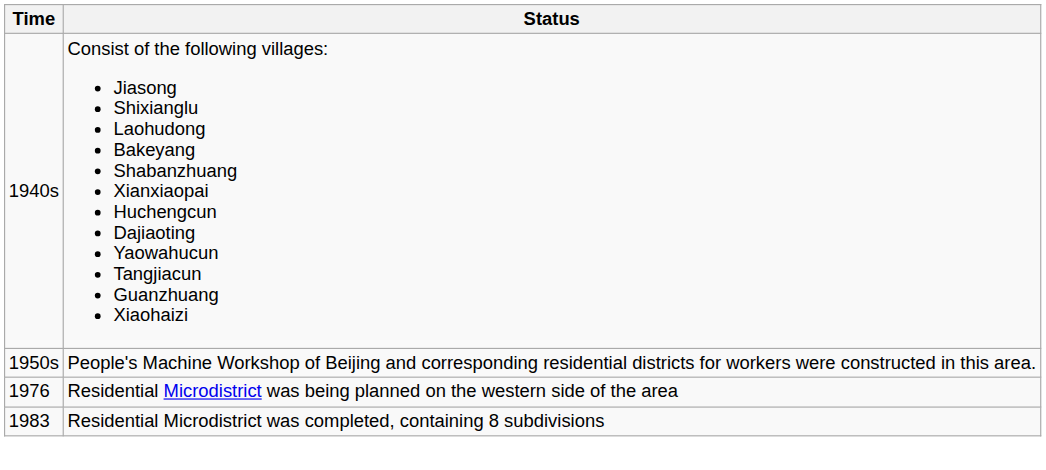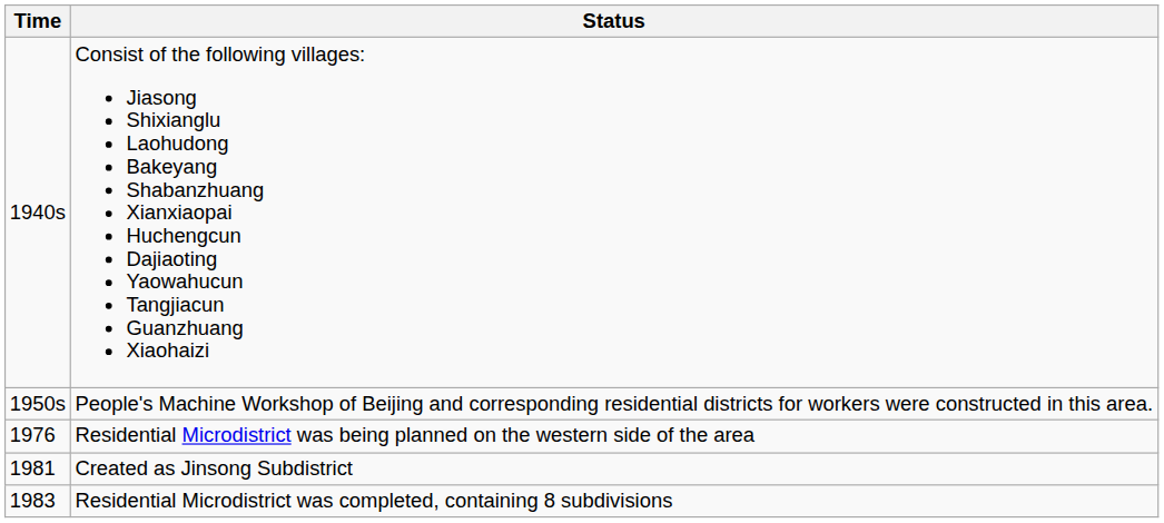+ row: 1981 | Created as Jinsong Subdistrict
